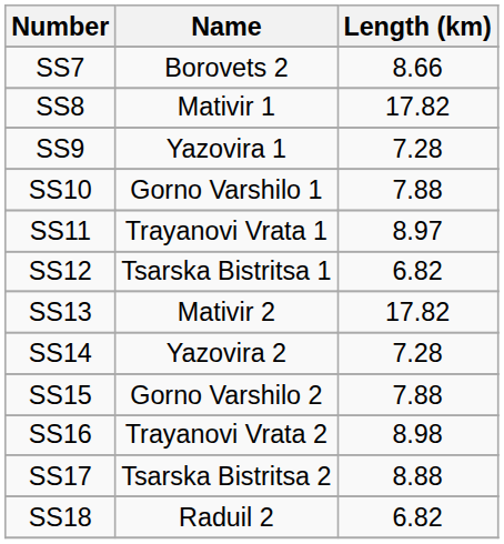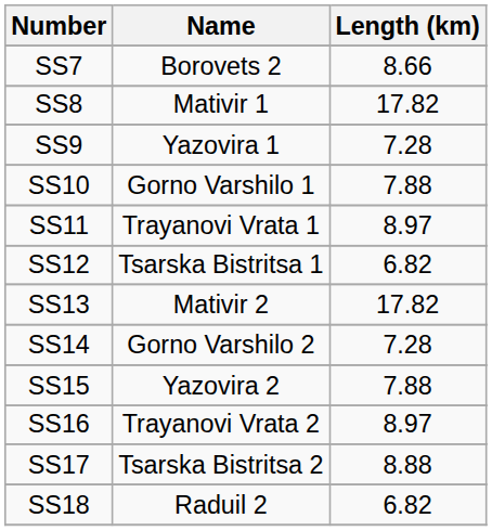SS14 | Name: Yazovira 2 -> Gorno Varshilo 2
SS15 | Name: Gorno Varshilo 2 -> Yazovira 2
SS16 | Length (km): 8.98 -> 8.97
